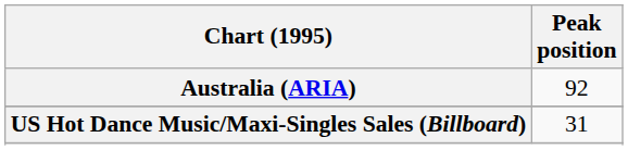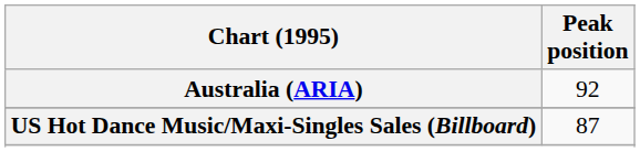US Hot Dance Music/Maxi-Singles Sales (Billboard) | Peak position: 31 -> 87
